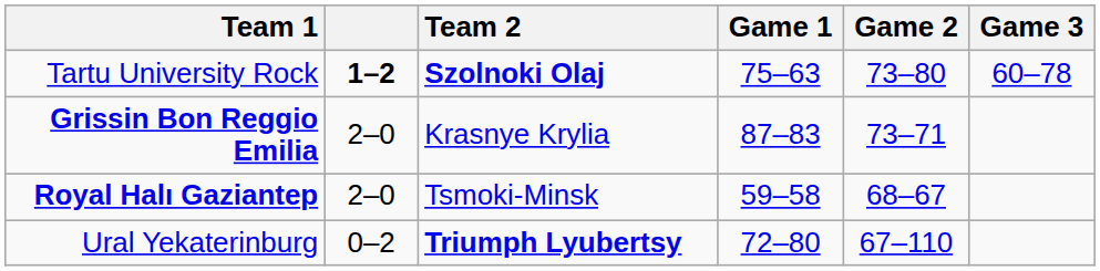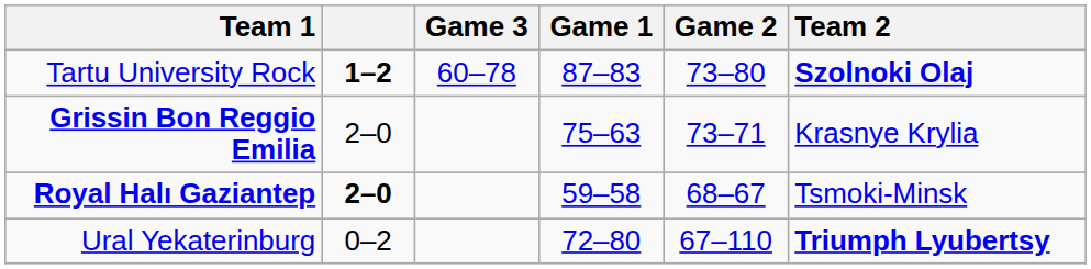columns swapped: Team 2 <-> Game 3
Tartu University Rock | Game 1: 75–63 -> 87–83
Grissin Bon Reggio Emilia | Game 1: 87–83 -> 75–63
Royal Halı Gaziantep | column 2: normal -> bold
